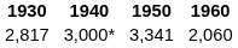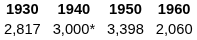2,817 | 1950: 3,341 -> 3,398
